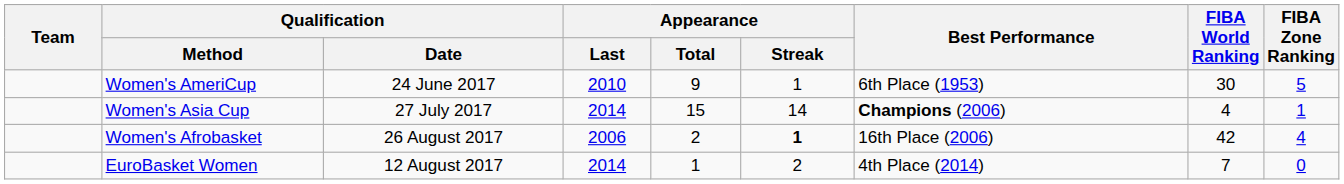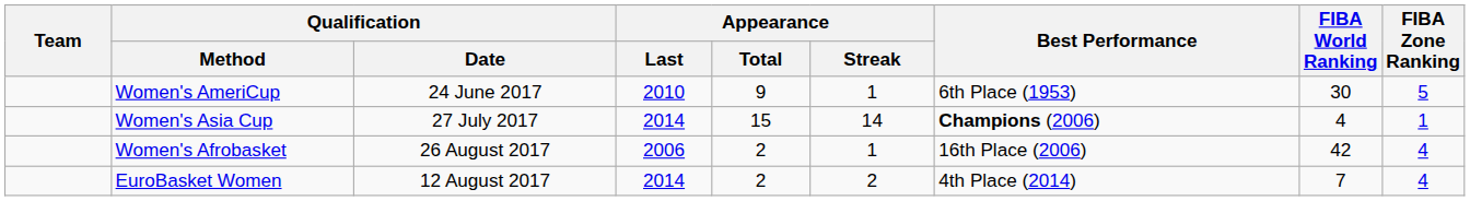Women's Afrobasket | Appearance / Streak: bold -> normal
EuroBasket Women | Appearance / Total: 1 -> 2
EuroBasket Women | FIBA Zone Ranking: 0 -> 4
